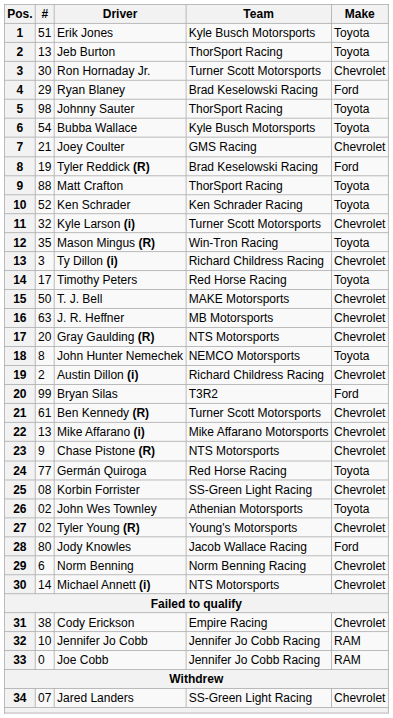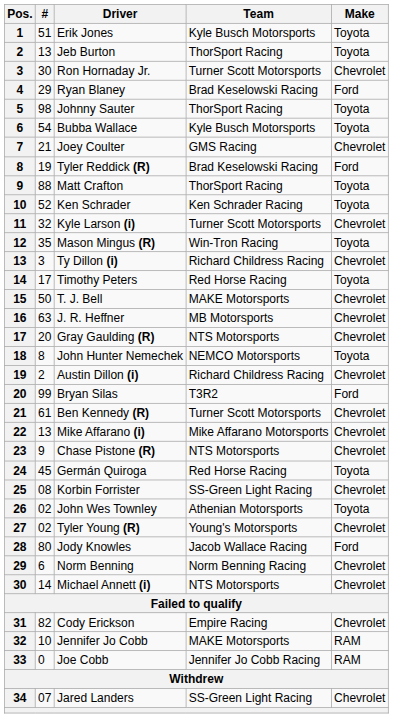Germán Quiroga | #: 77 -> 45
Cody Erickson | #: 38 -> 82
Jennifer Jo Cobb | Team: Jennifer Jo Cobb Racing -> MAKE Motorsports
